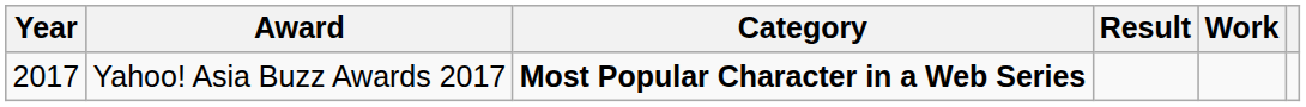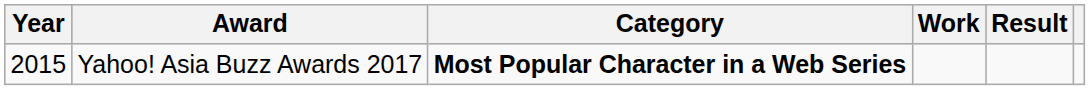columns swapped: Work <-> Result
Yahoo! Asia Buzz Awards 2017 | Year: 2017 -> 2015
